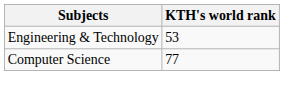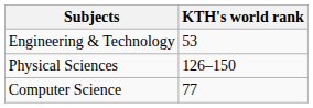+ row: Physical Sciences | 126–150
